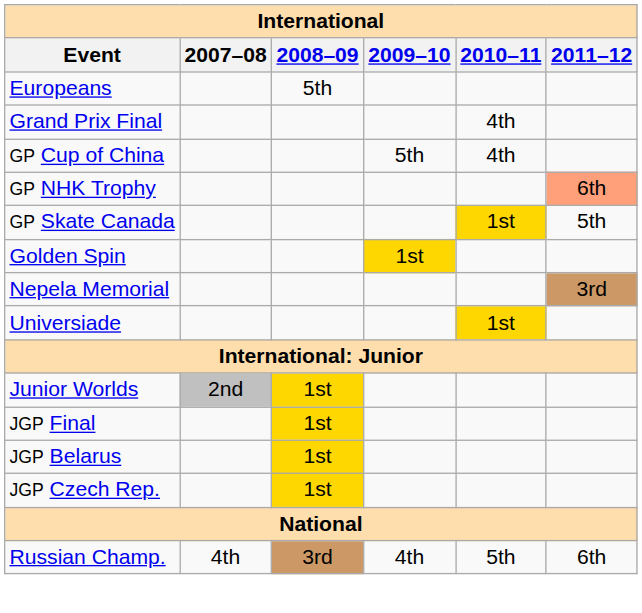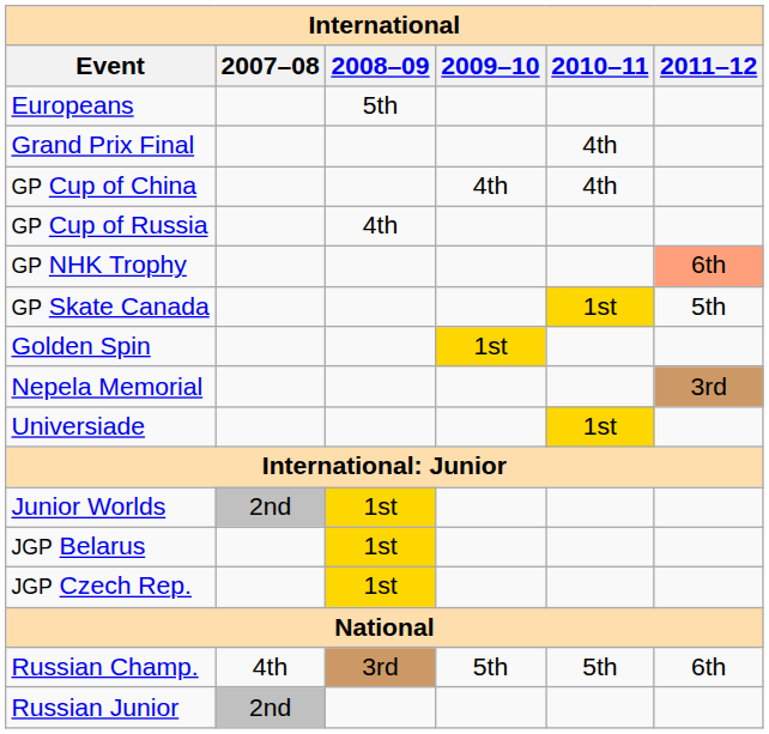GP Cup of China | 2009–10: 5th -> 4th
+ row: GP Cup of Russia | 4th
- row: JGP Final | 1st
Russian Champ. | 2009–10: 4th -> 5th
+ row: Russian Junior | 2nd
